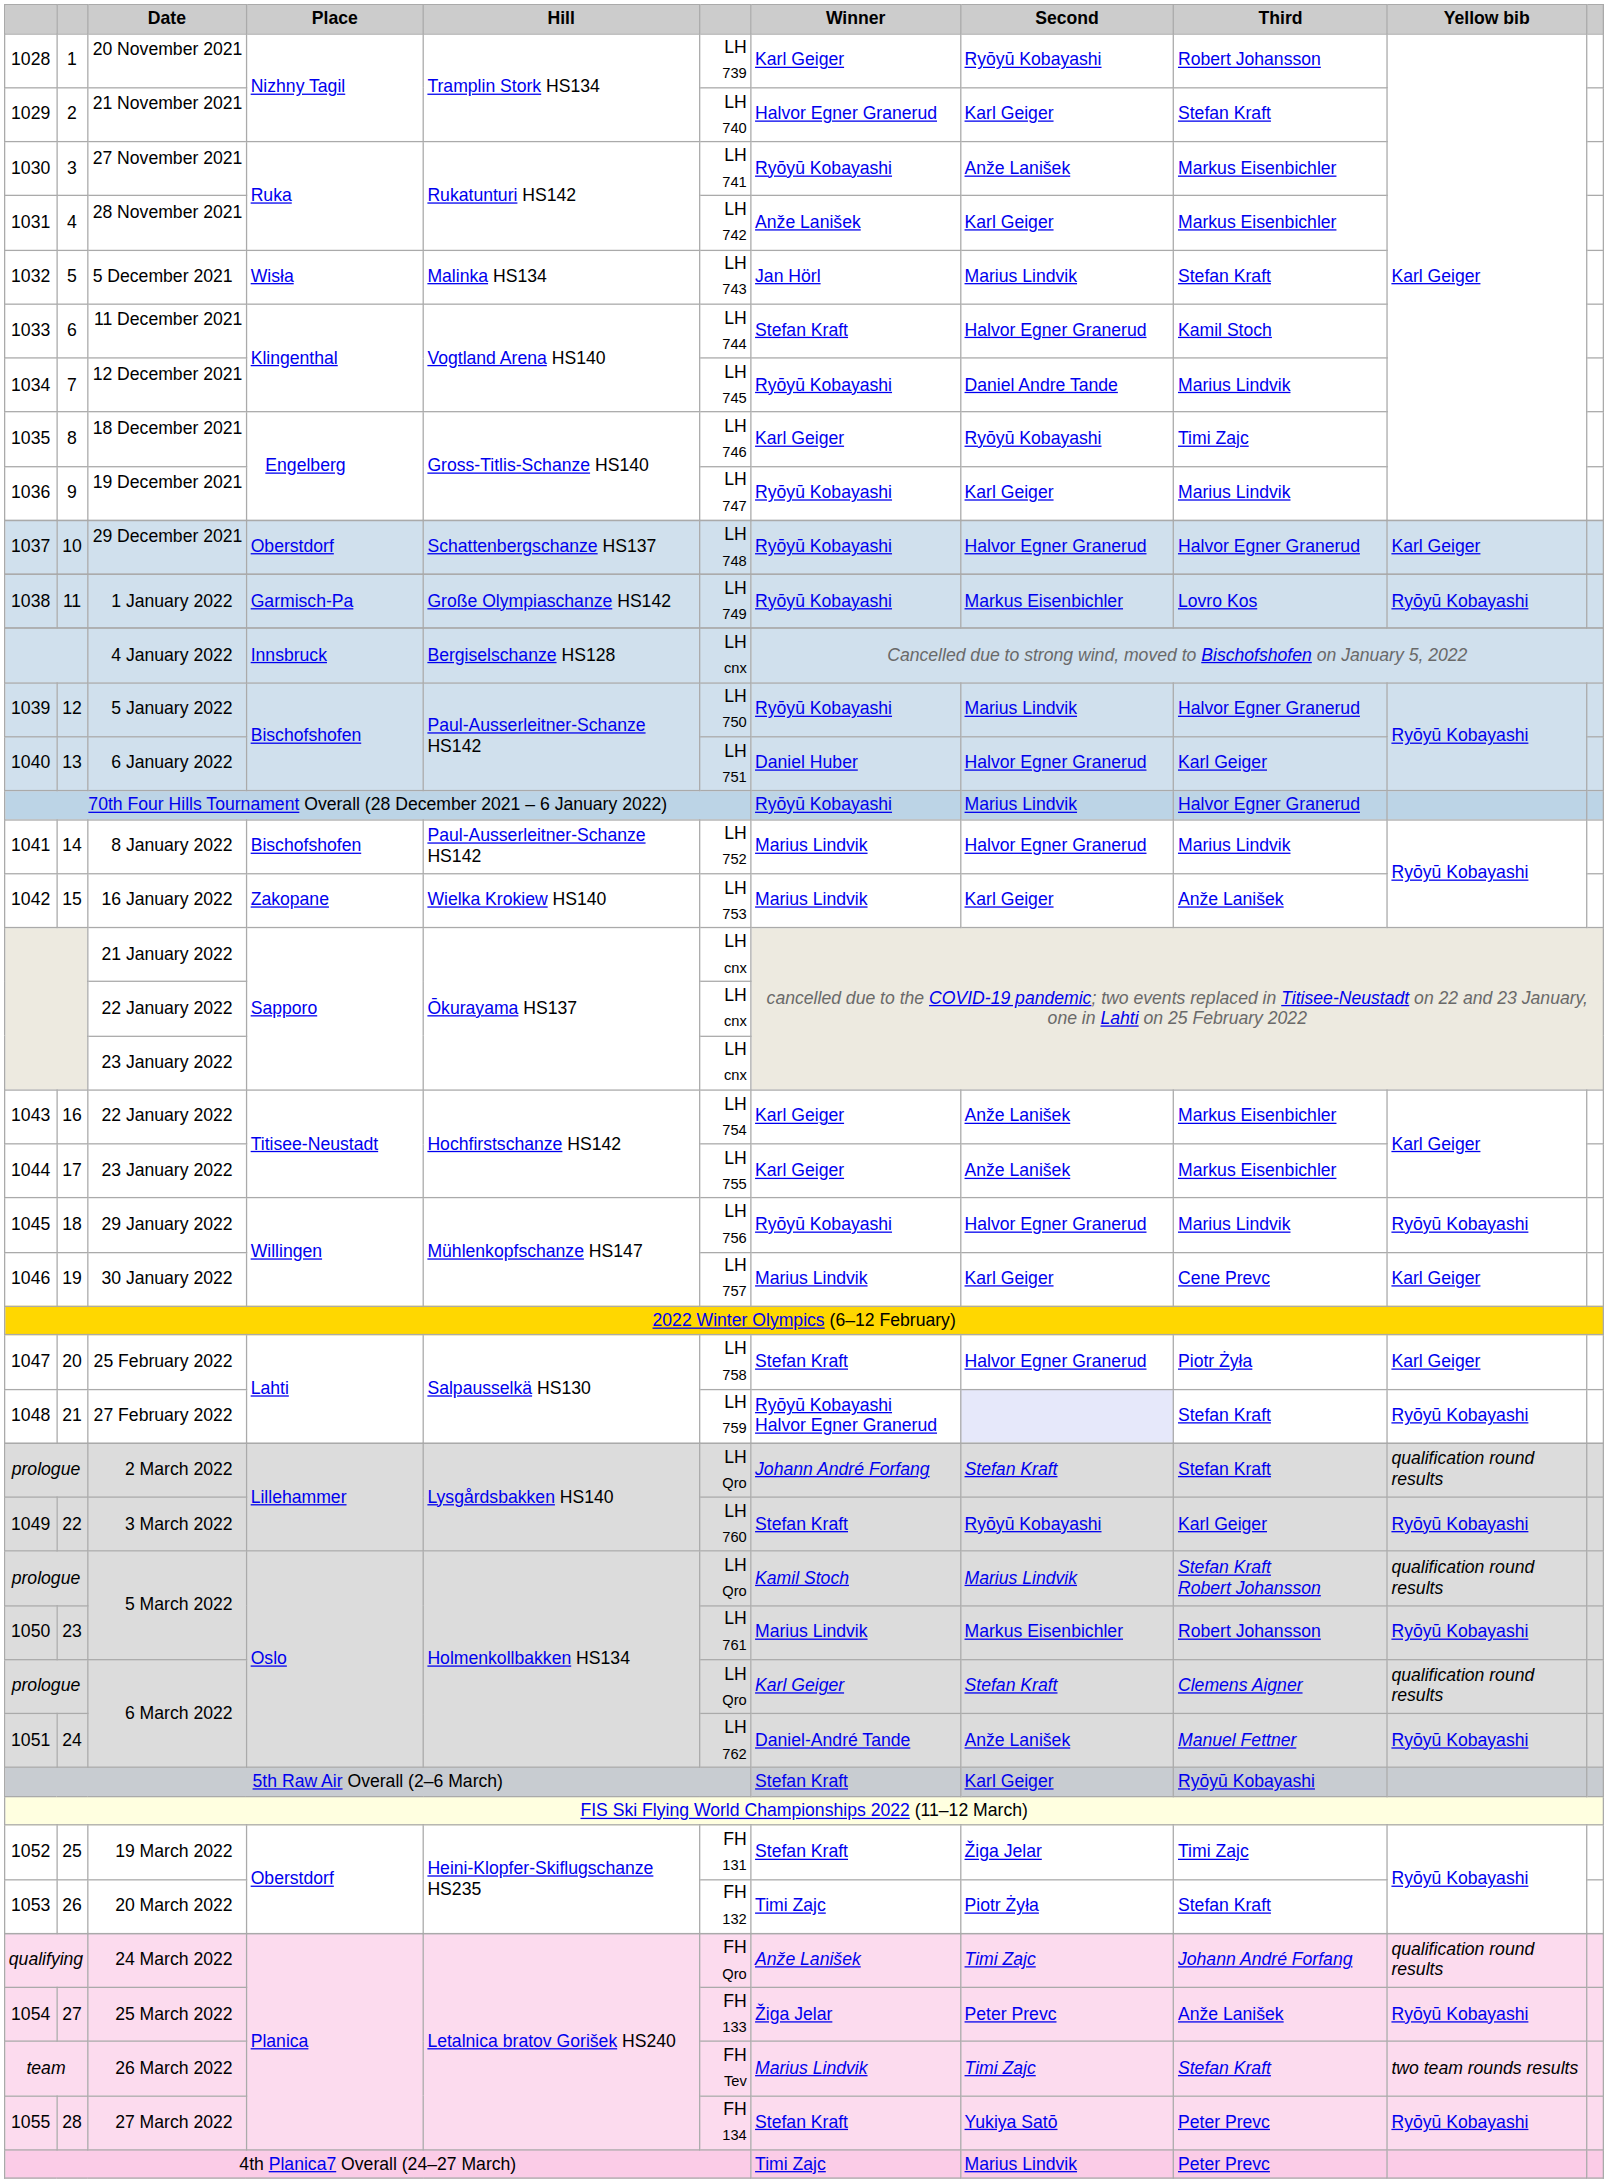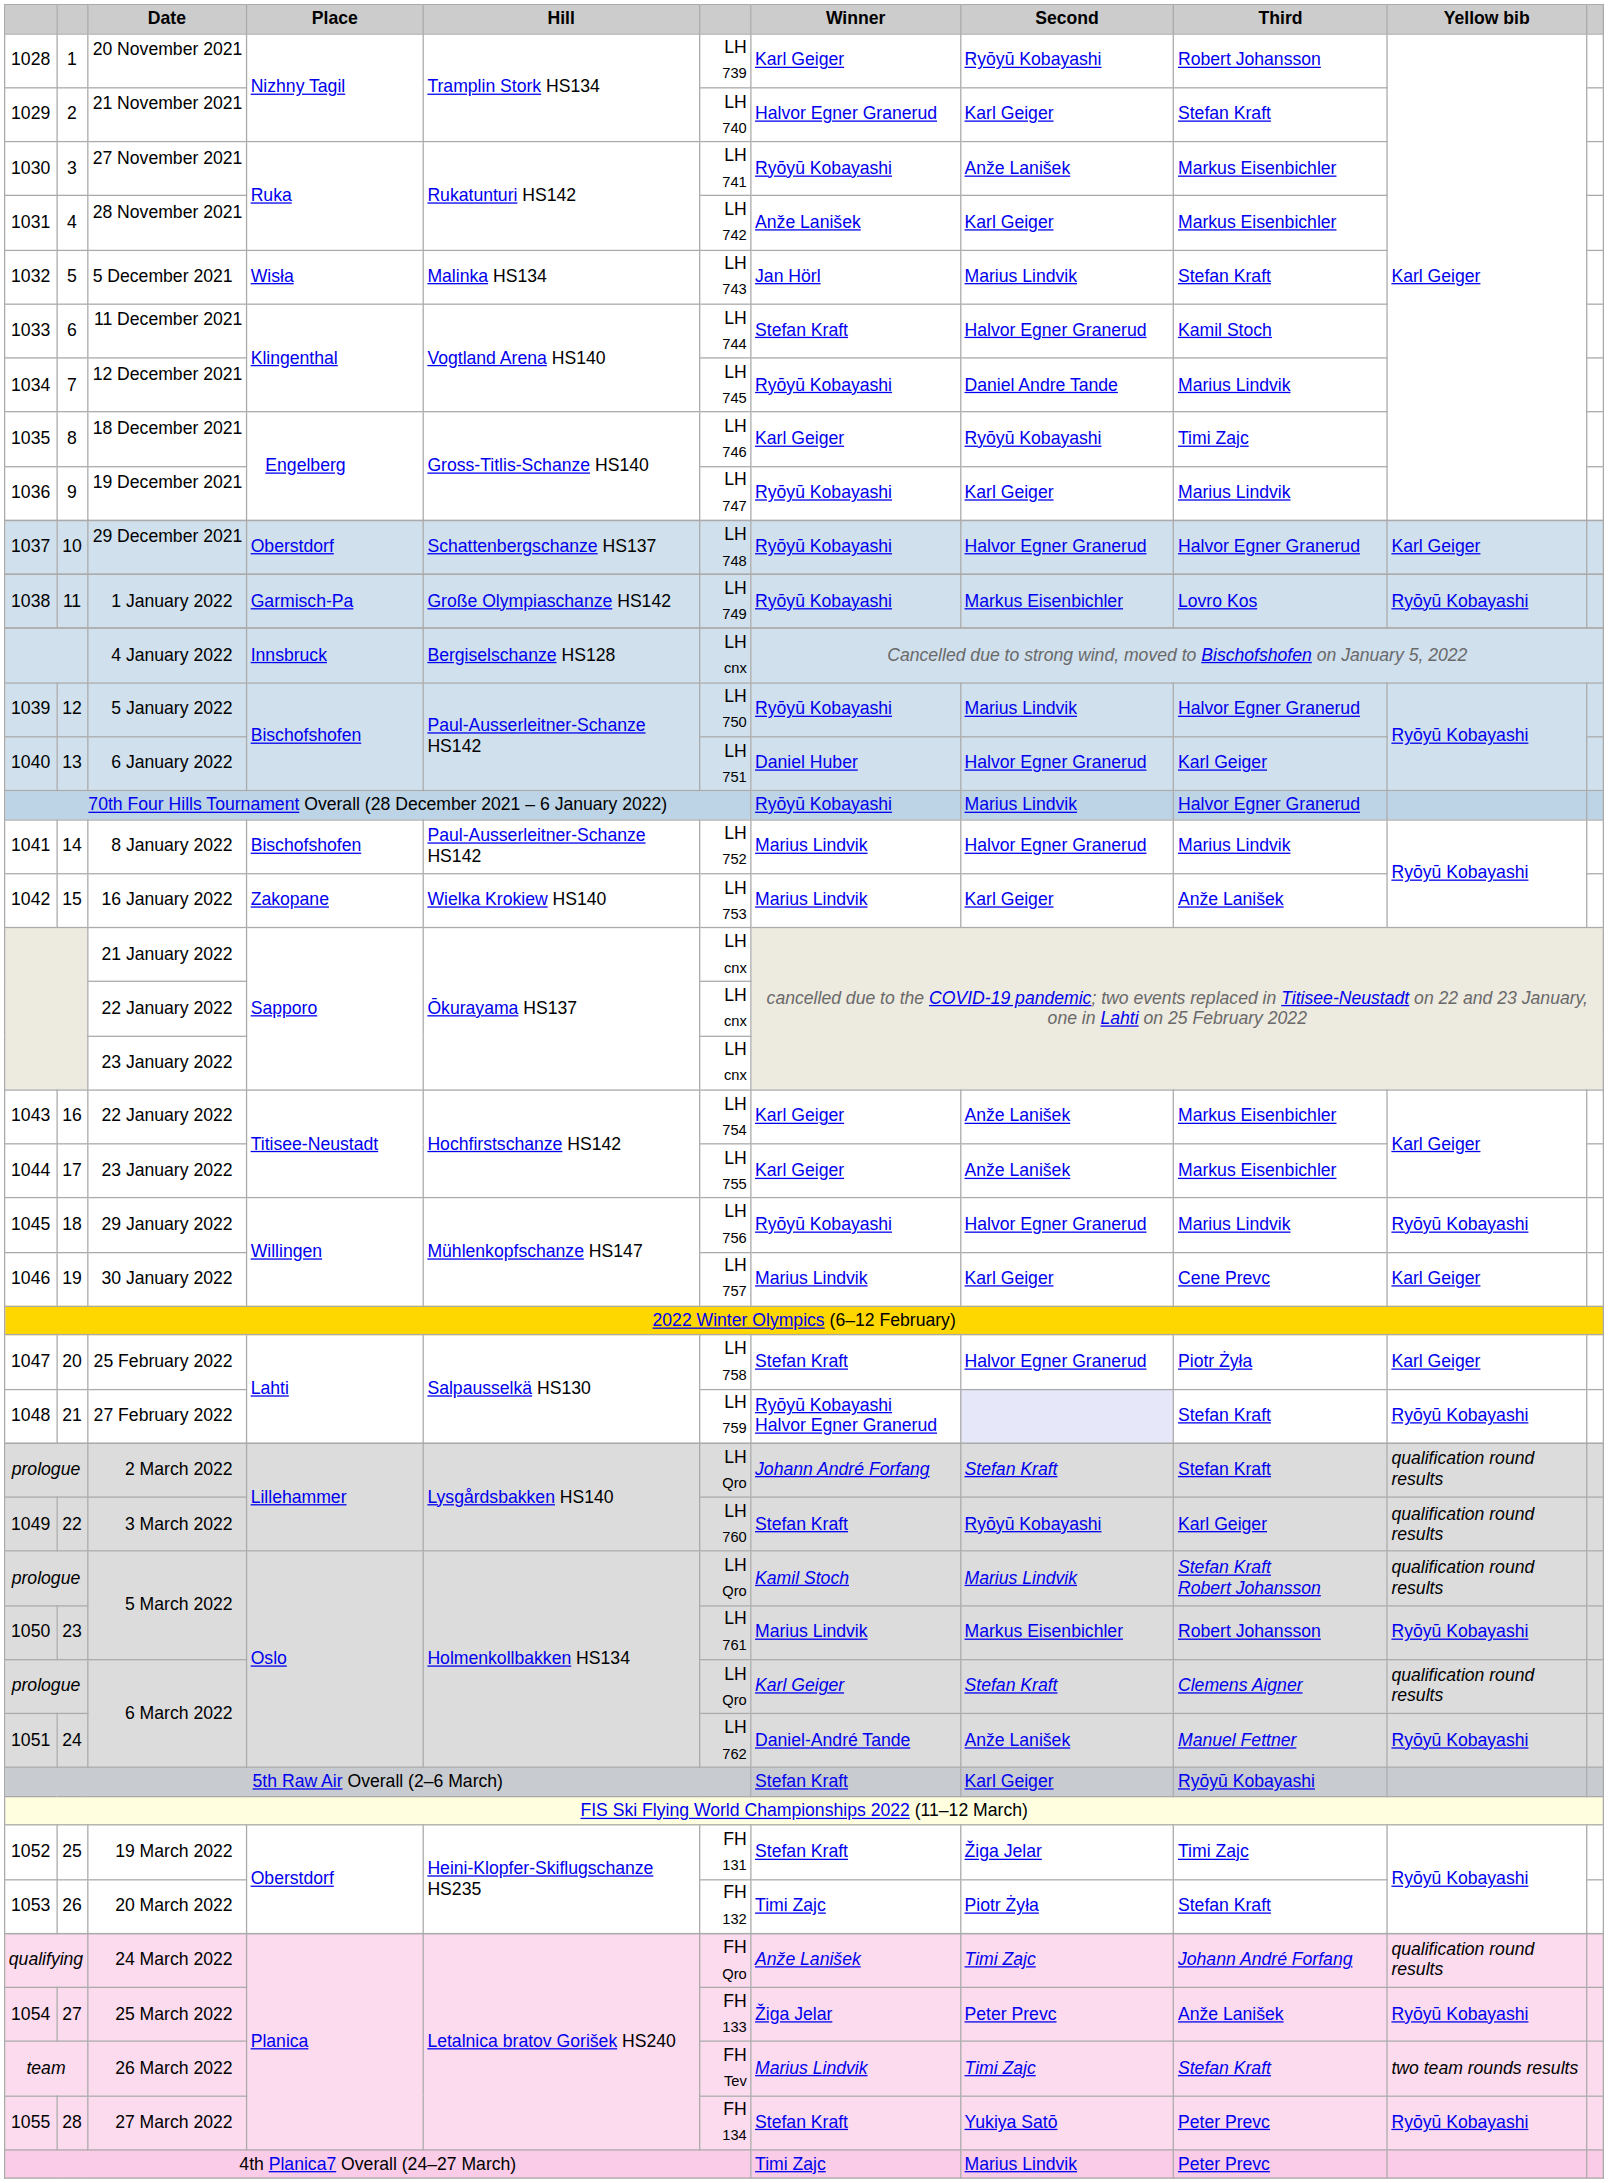3 March 2022 | Yellow bib: Ryōyū Kobayashi -> qualification round results
